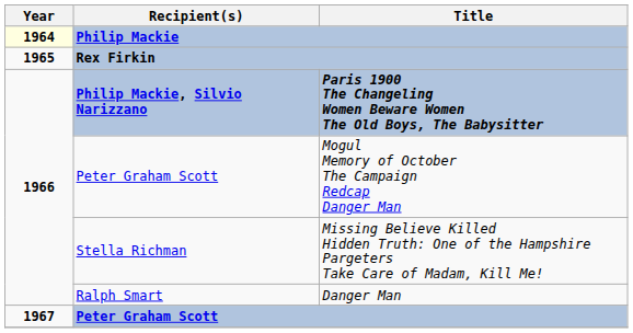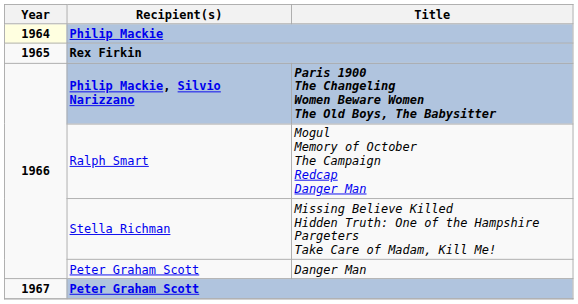Mogul Memory of October The Campaign Redcap Danger Man | Recipient(s): Peter Graham Scott -> Ralph Smart
Danger Man | Recipient(s): Ralph Smart -> Peter Graham Scott
